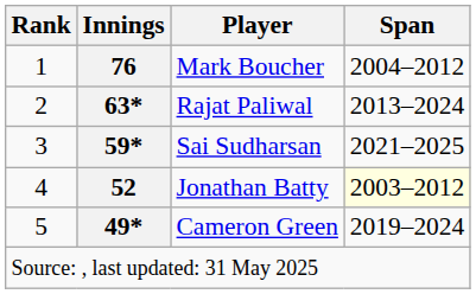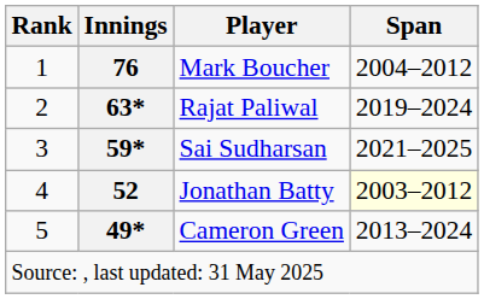Rajat Paliwal | Span: 2013–2024 -> 2019–2024
Cameron Green | Span: 2019–2024 -> 2013–2024
